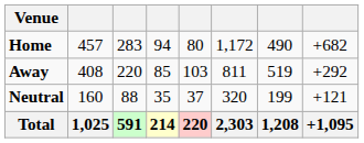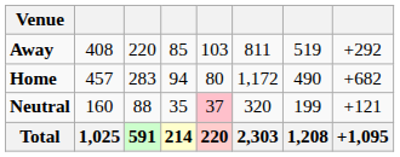rows swapped: Home <-> Away
Neutral | column 5: no background -> pink background
